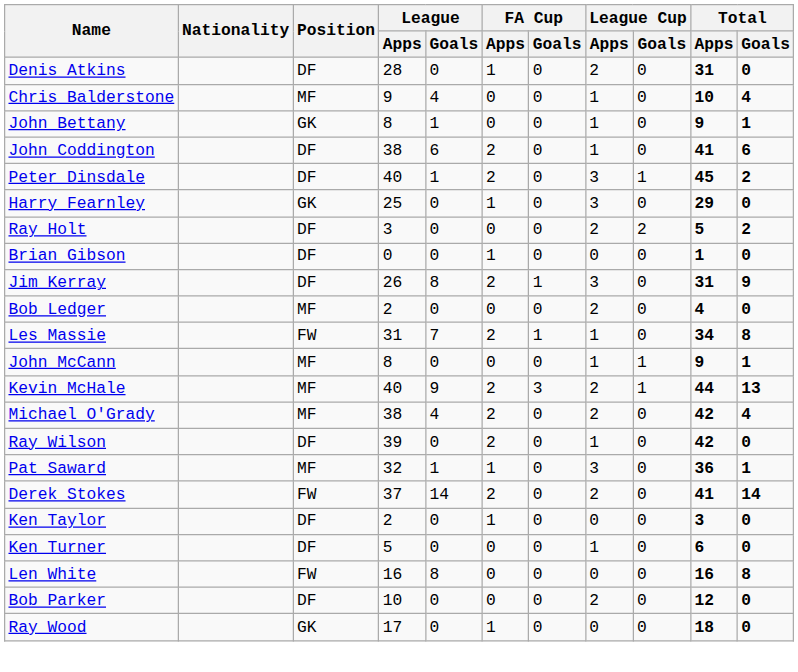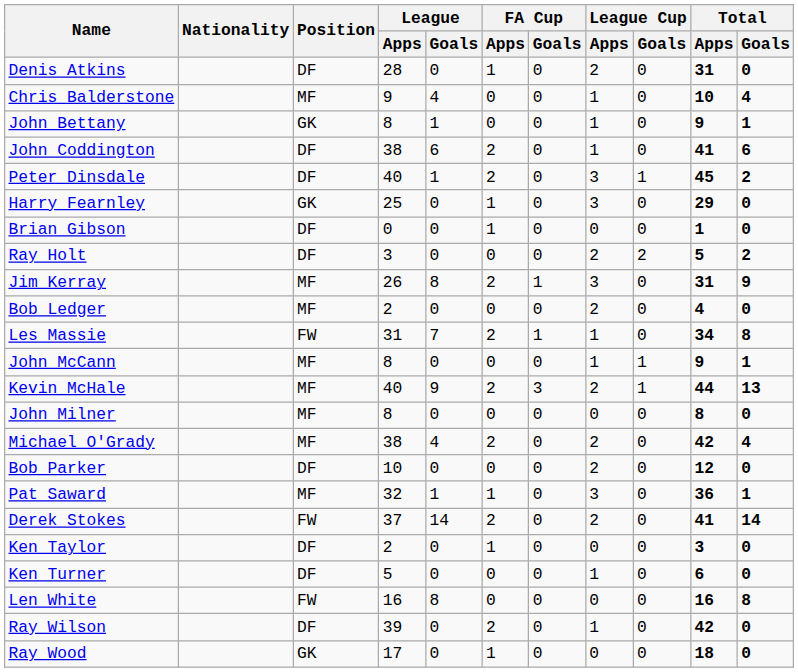rows swapped: Brian Gibson <-> Ray Holt
Jim Kerray | Position: DF -> MF
+ row: John Milner | MF | 8 | 0 | 0 | 0 | 0 | 0 | 8 | 0
rows swapped: Bob Parker <-> Ray Wilson
